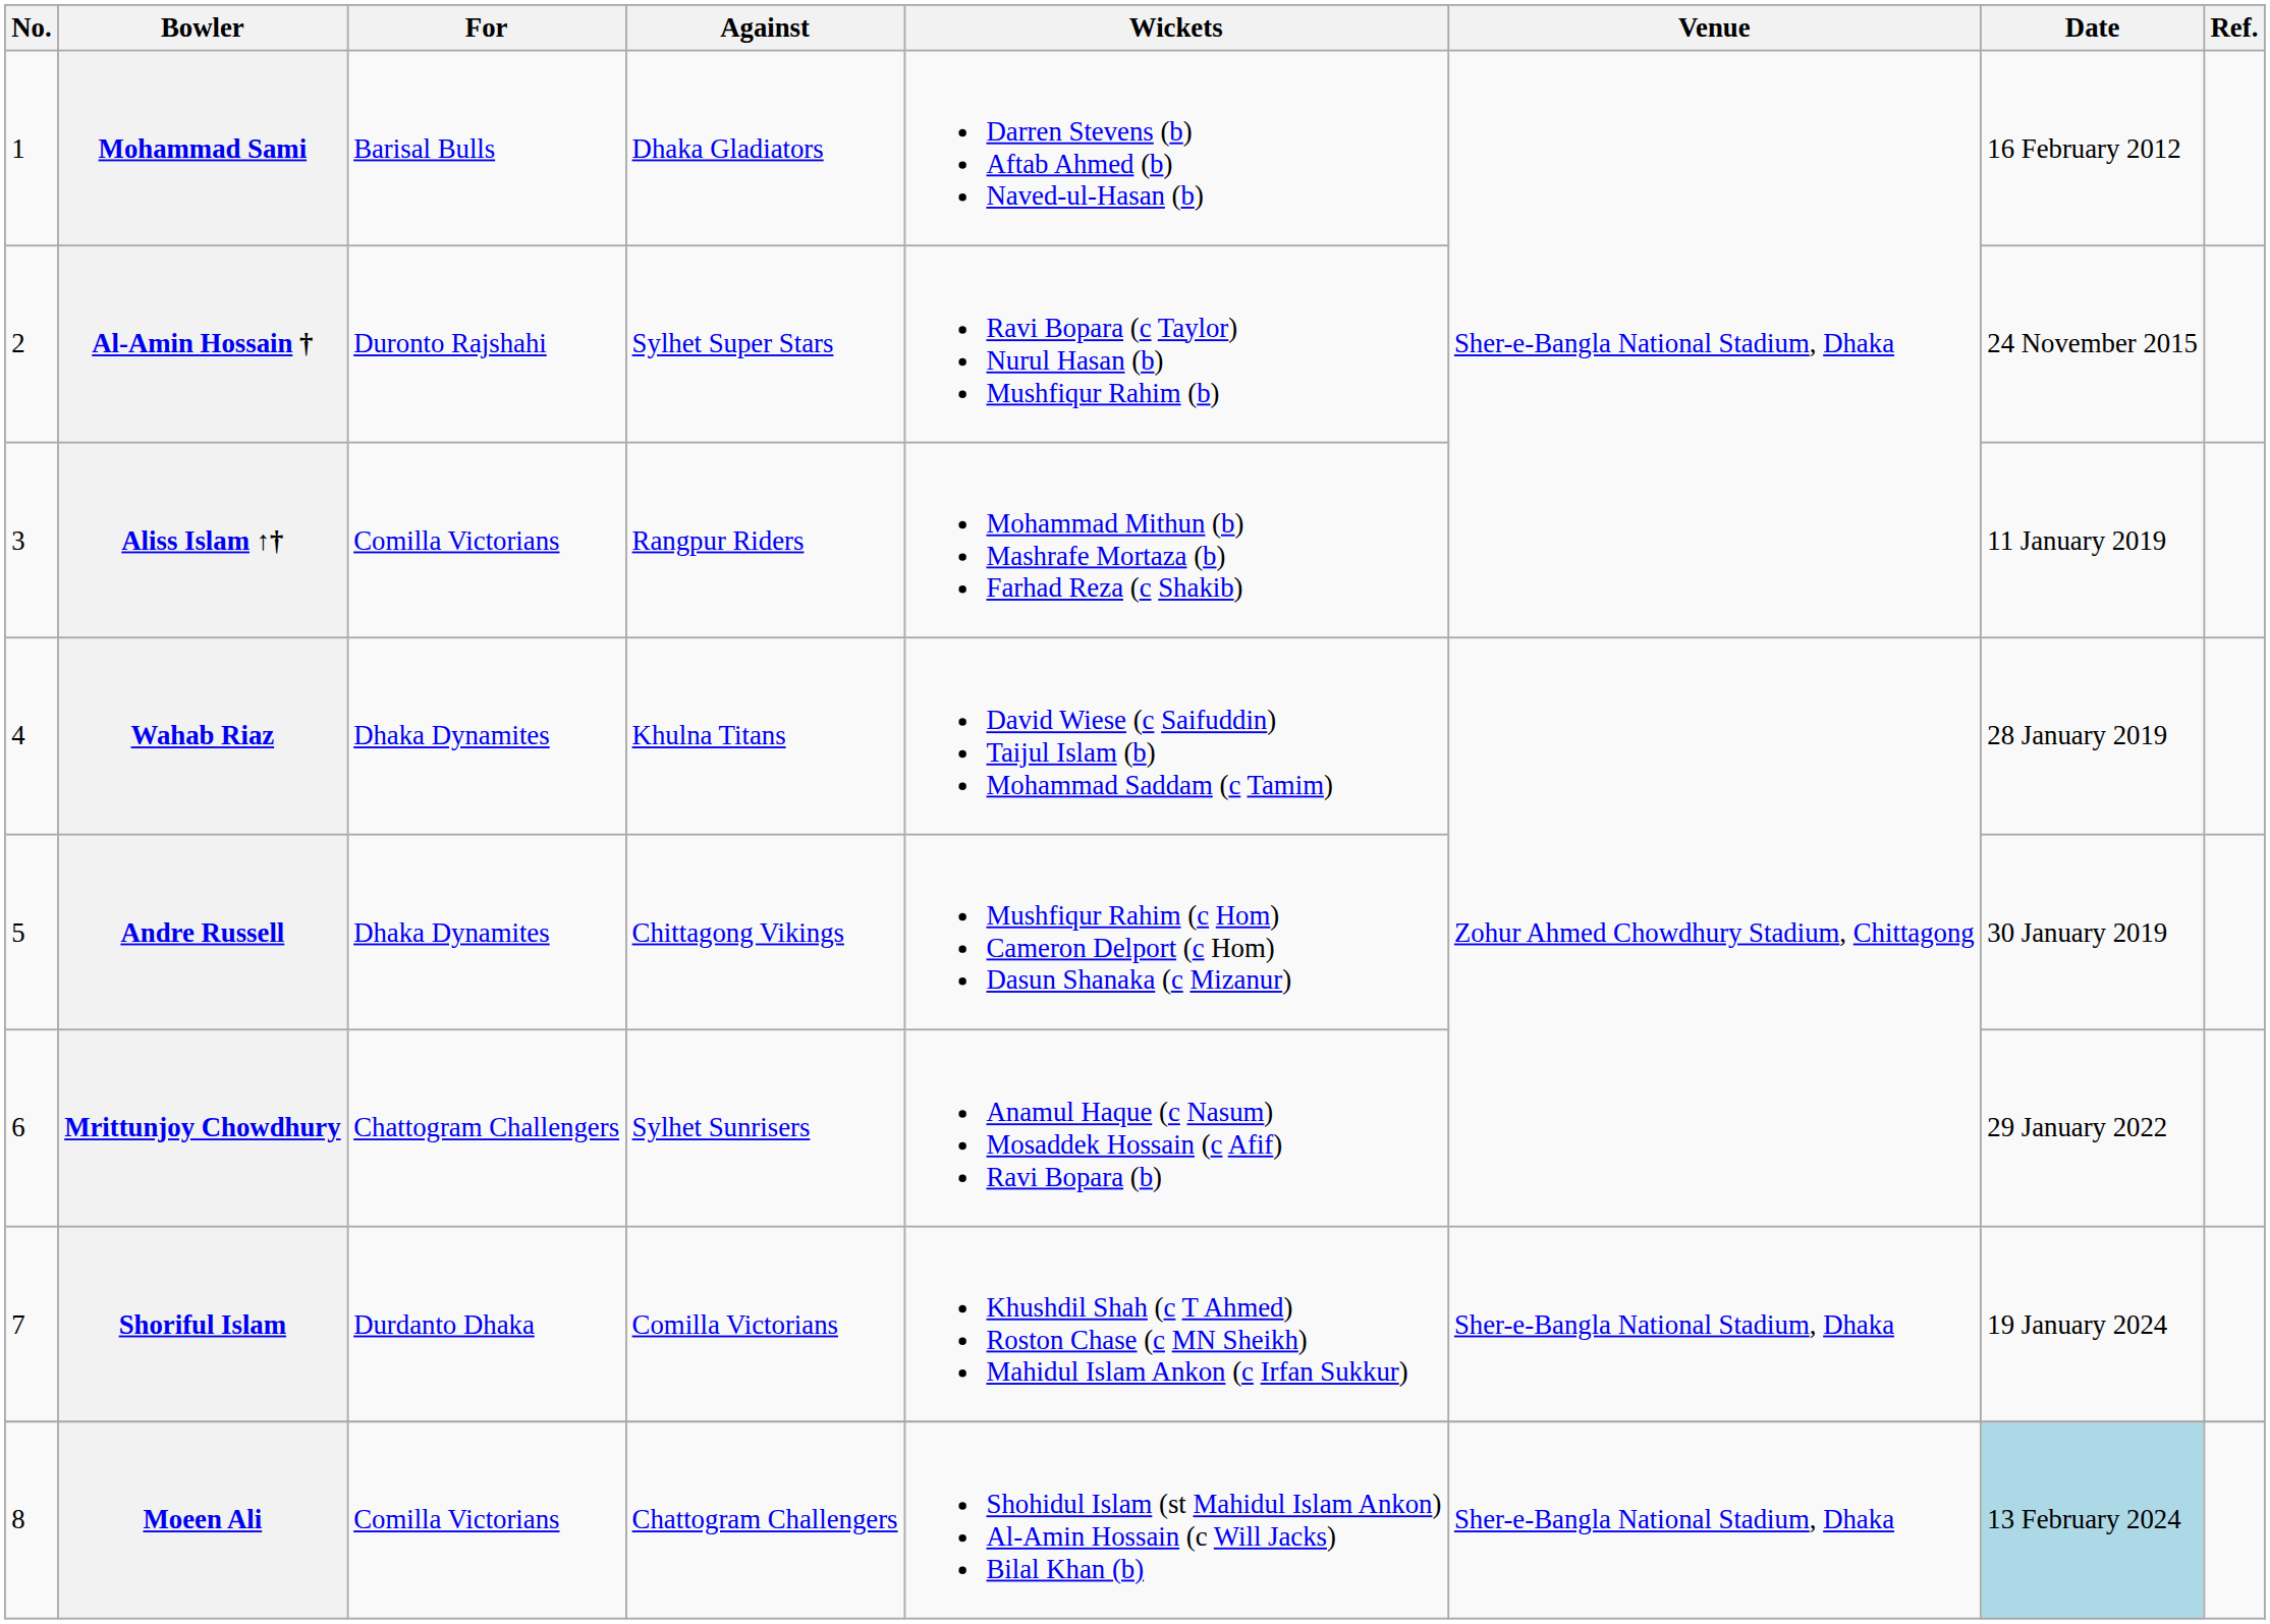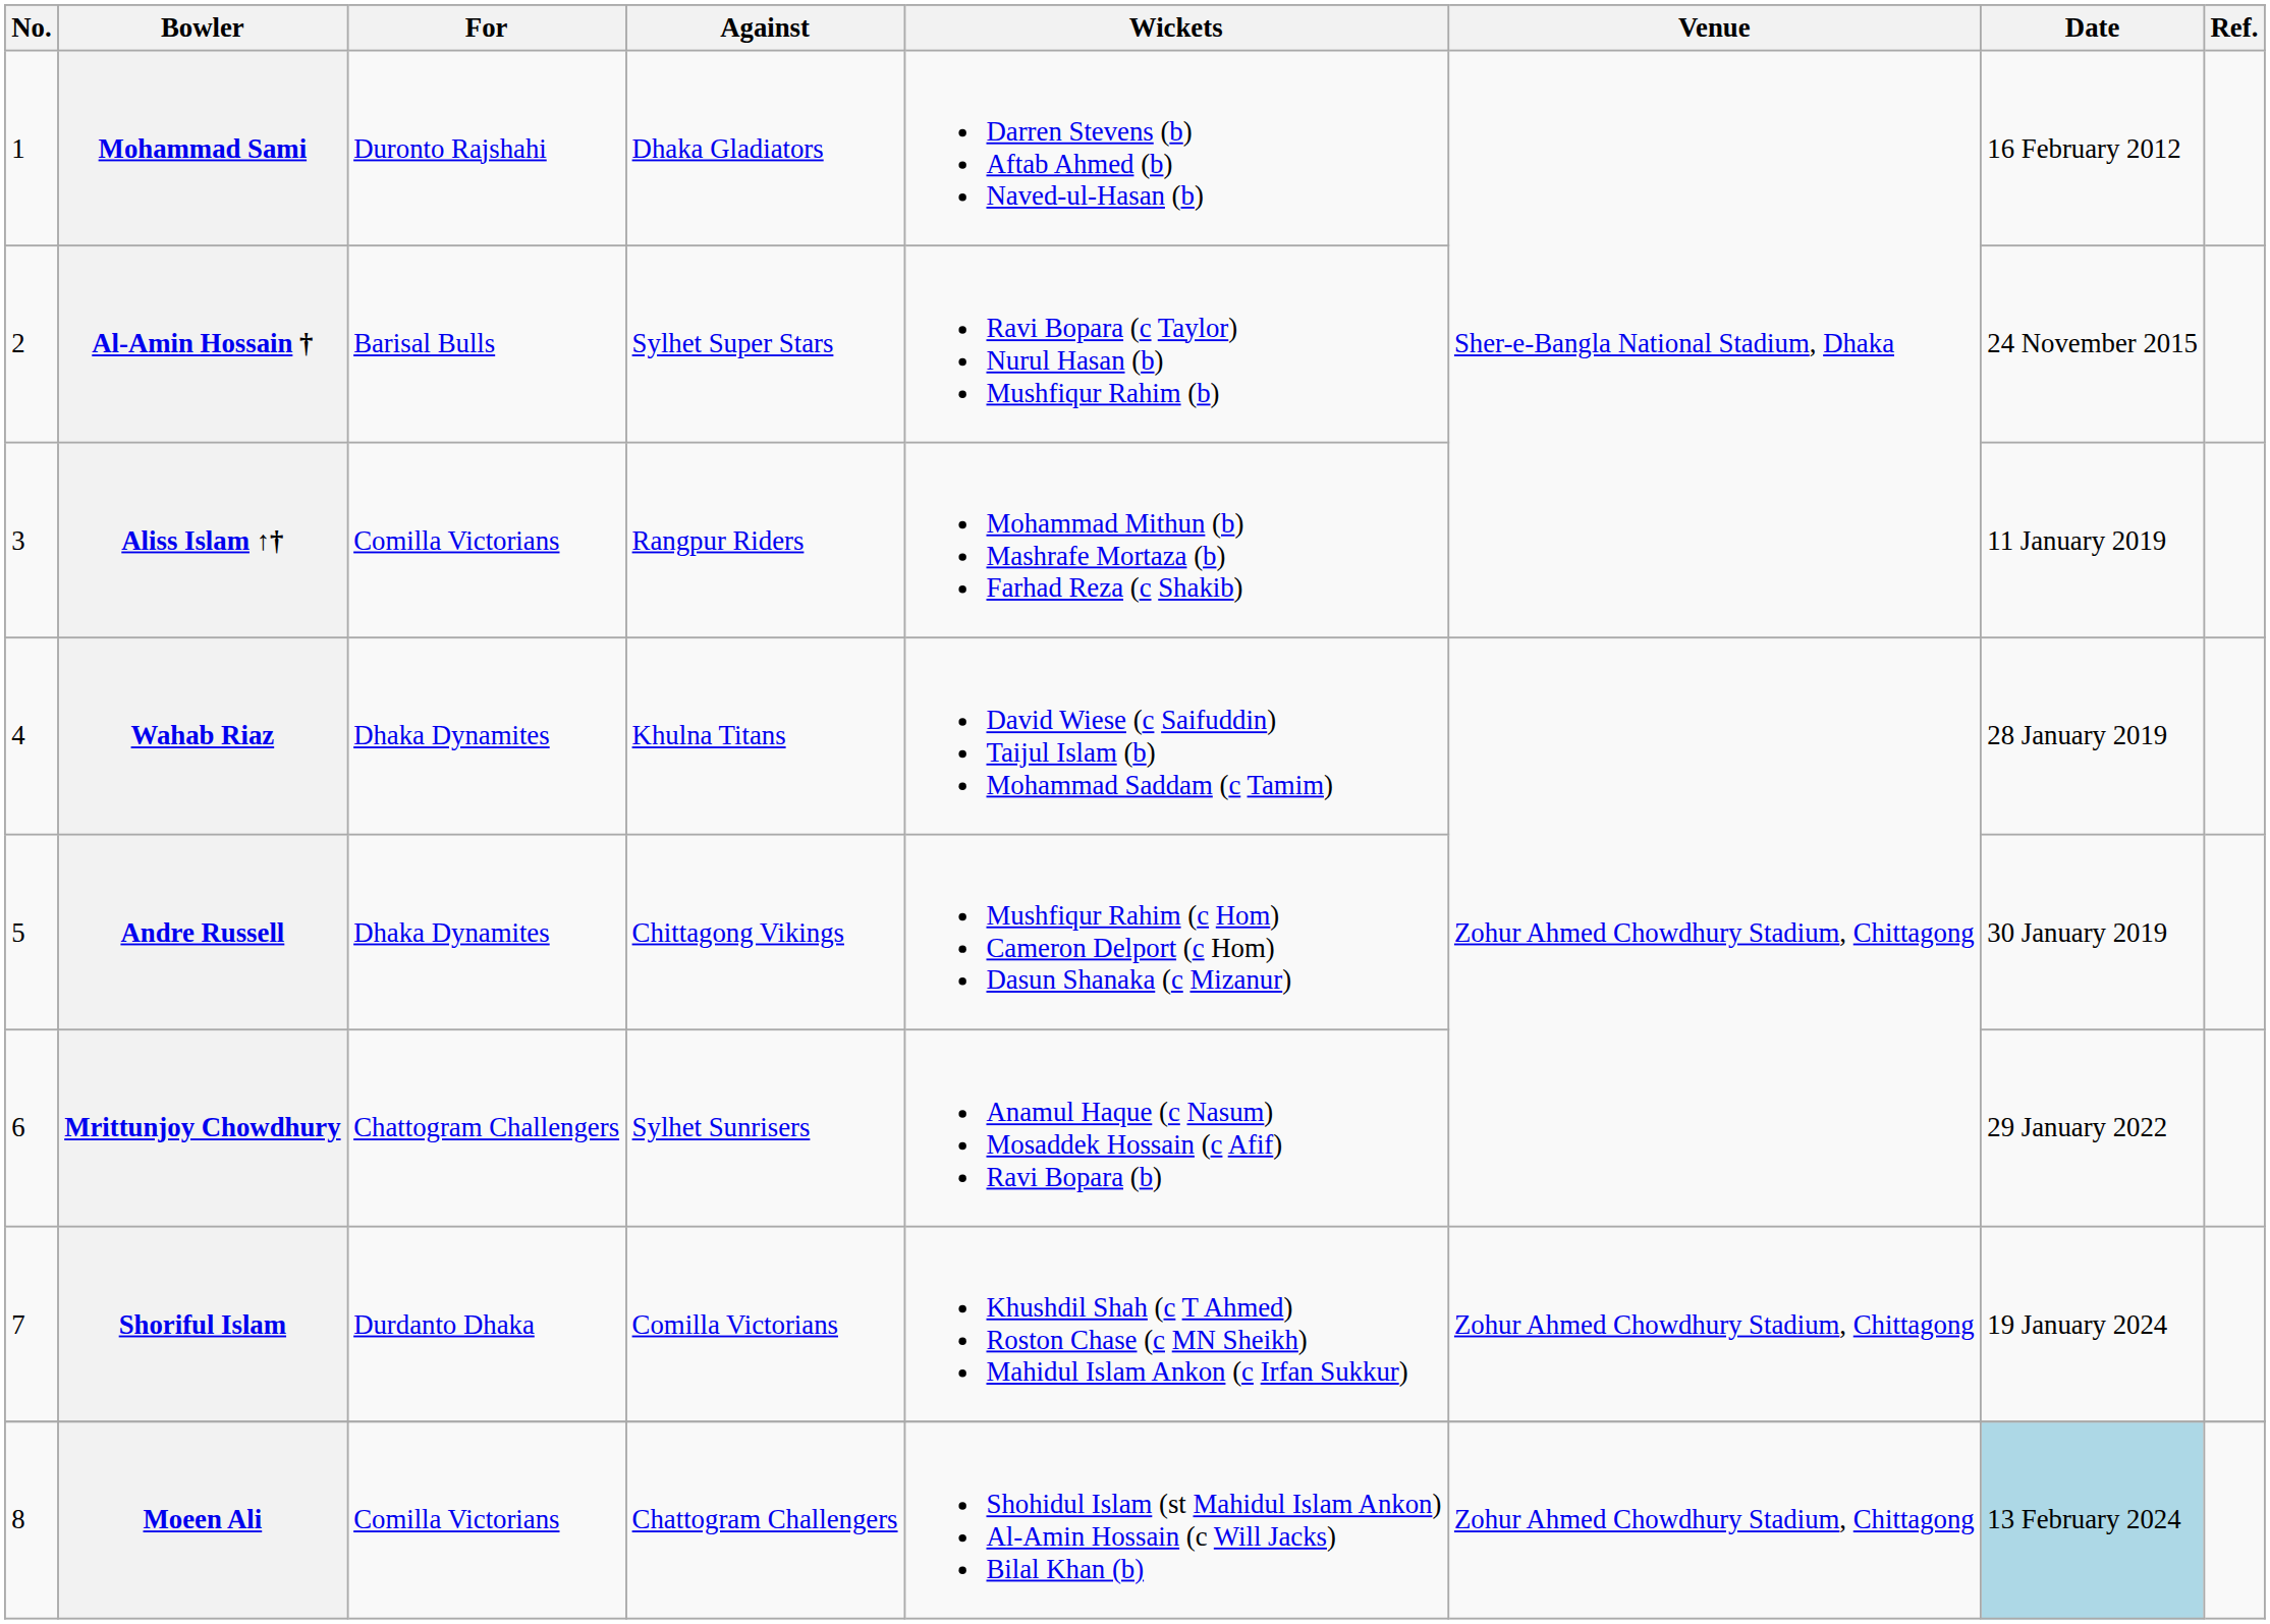Mohammad Sami | For: Barisal Bulls -> Duronto Rajshahi
Al-Amin Hossain † | For: Duronto Rajshahi -> Barisal Bulls
Shoriful Islam | Venue: Sher-e-Bangla National Stadium, Dhaka -> Zohur Ahmed Chowdhury Stadium, Chittagong
Moeen Ali | Venue: Sher-e-Bangla National Stadium, Dhaka -> Zohur Ahmed Chowdhury Stadium, Chittagong
